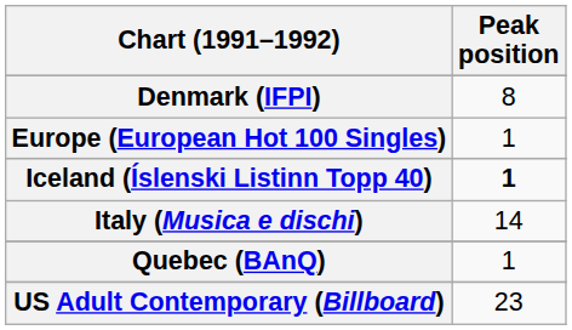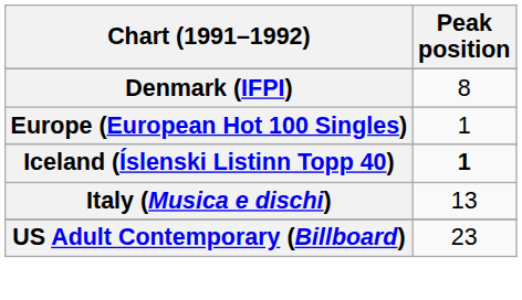Italy (Musica e dischi) | Peak position: 14 -> 13
- row: Quebec (BAnQ) | 1
